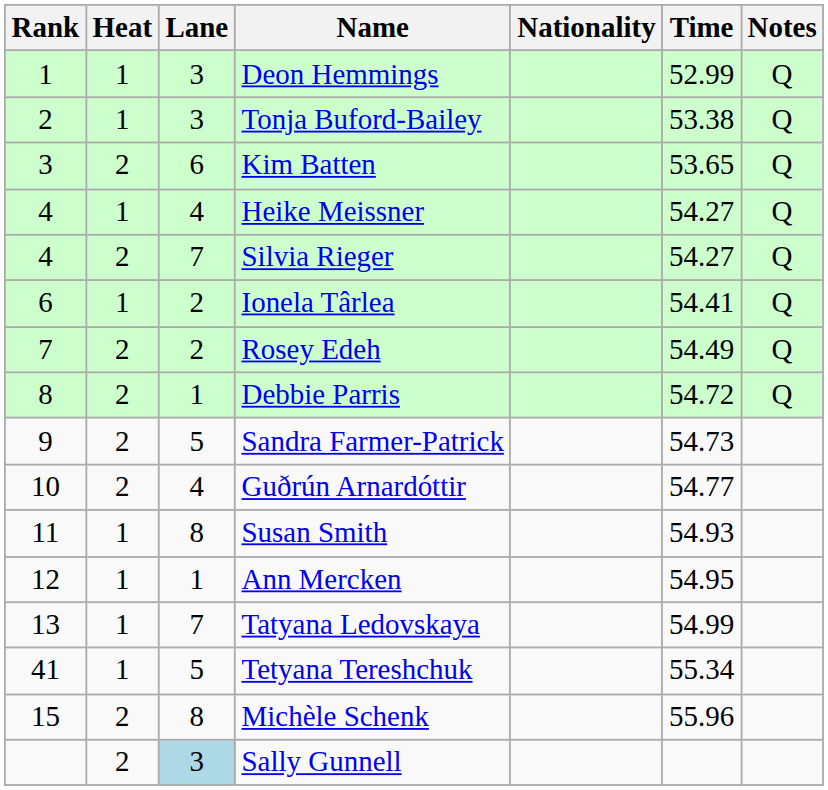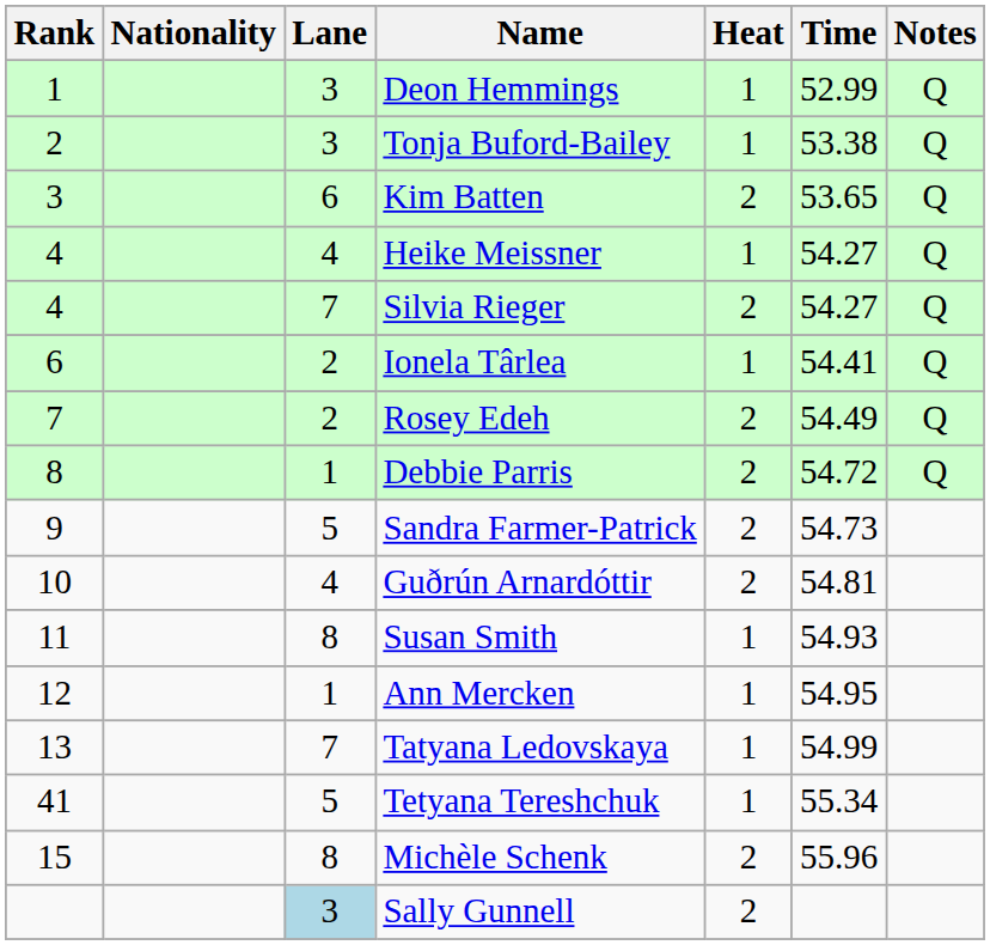columns swapped: Heat <-> Nationality
Guðrún Arnardóttir | Time: 54.77 -> 54.81
